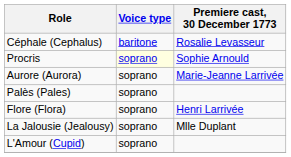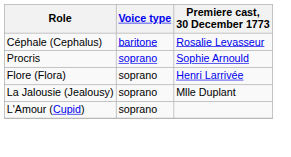Procris | Voice type: lightyellow background -> no background
- row: Aurore (Aurora) | soprano | Marie-Jeanne Larrivée
- row: Palès (Pales) | soprano
